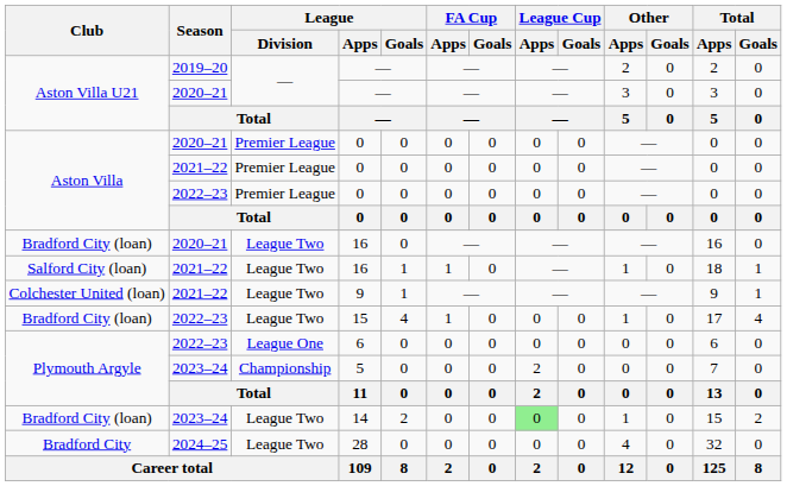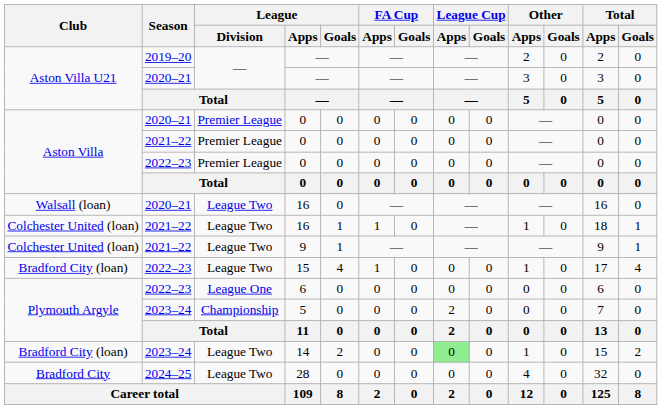2020–21 / 16 | Club: Bradford City (loan) -> Walsall (loan)
2021–22 / 16 | Club: Salford City (loan) -> Colchester United (loan)
